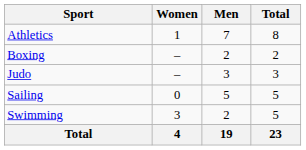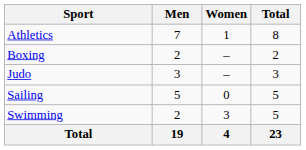columns swapped: Men <-> Women
